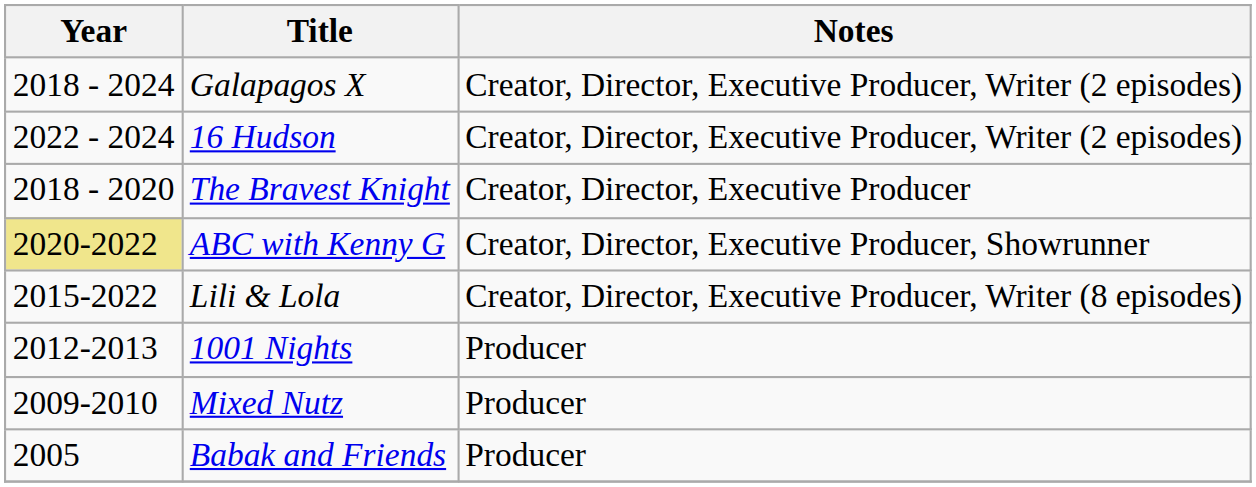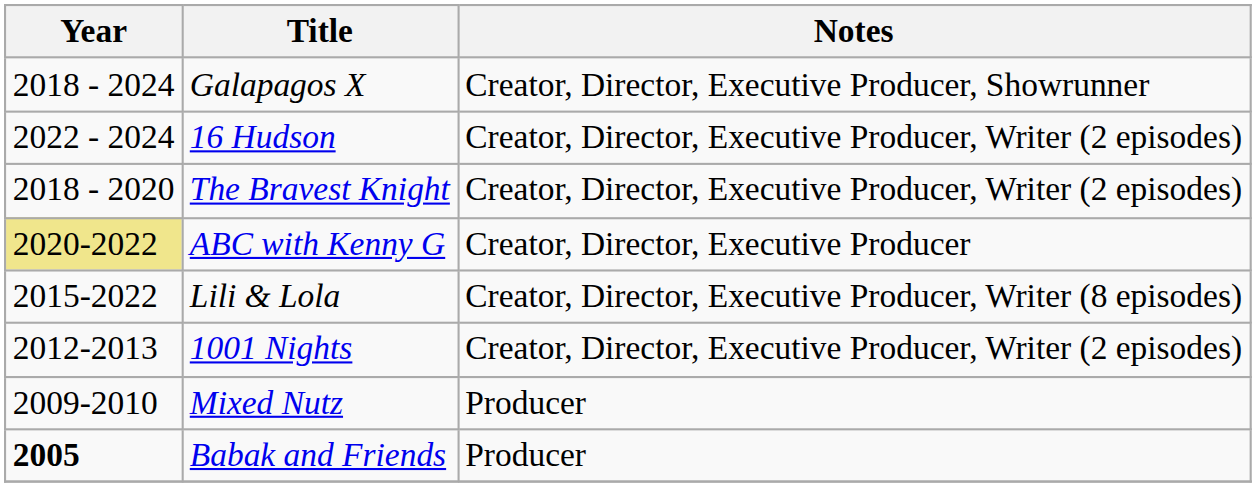Galapagos X | Notes: Creator, Director, Executive Producer, Writer (2 episodes) -> Creator, Director, Executive Producer, Showrunner
The Bravest Knight | Notes: Creator, Director, Executive Producer -> Creator, Director, Executive Producer, Writer (2 episodes)
ABC with Kenny G | Notes: Creator, Director, Executive Producer, Showrunner -> Creator, Director, Executive Producer
1001 Nights | Notes: Producer -> Creator, Director, Executive Producer, Writer (2 episodes)
Babak and Friends | Year: normal -> bold
